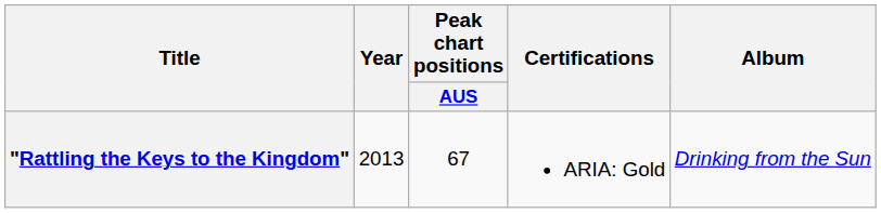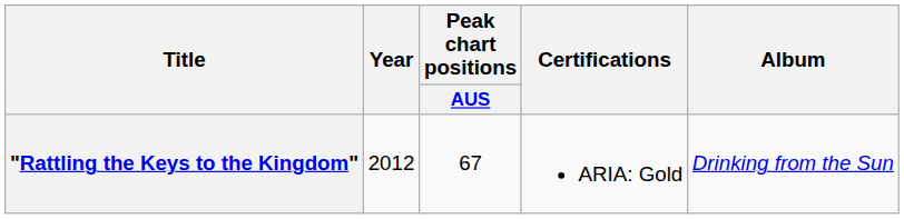"Rattling the Keys to the Kingdom" | Year: 2013 -> 2012
